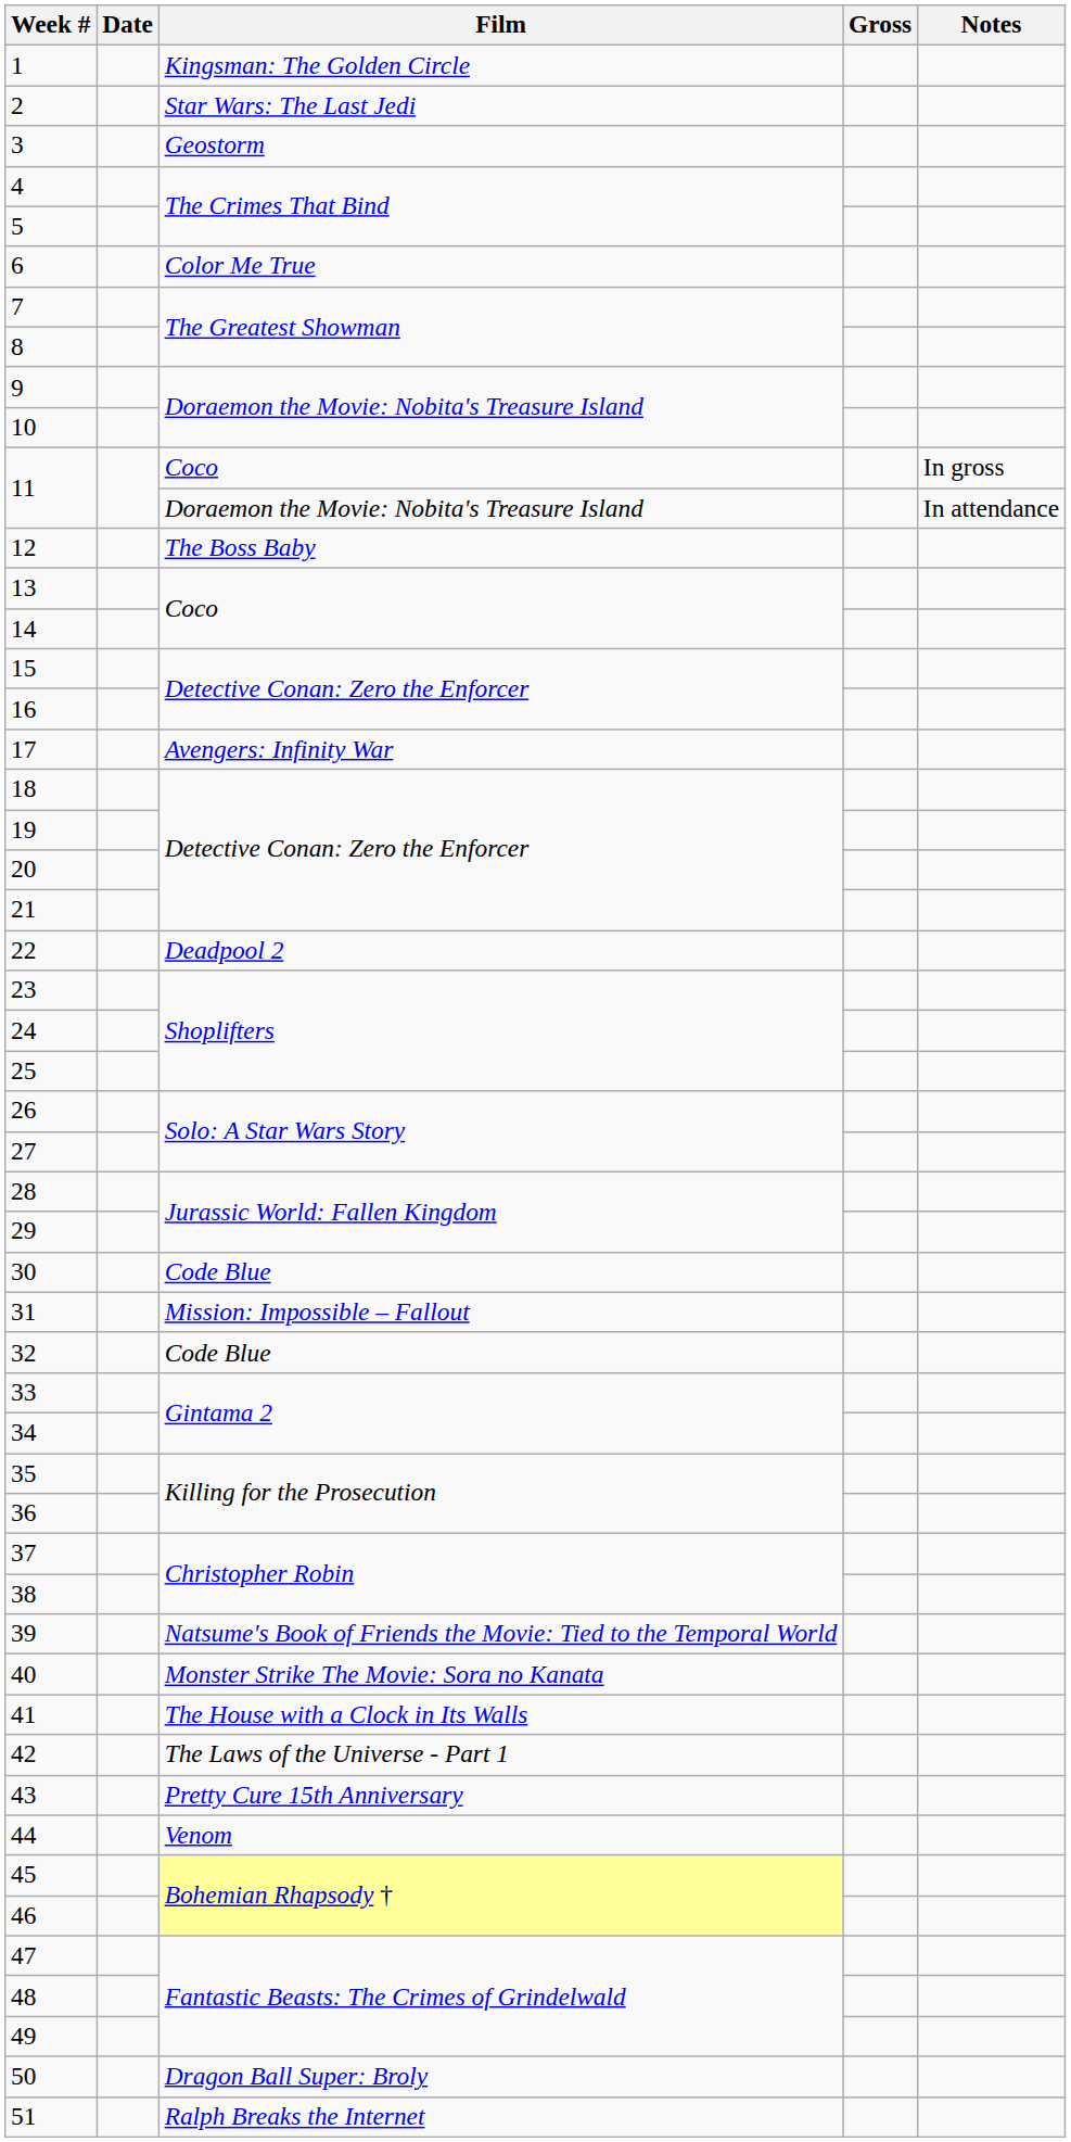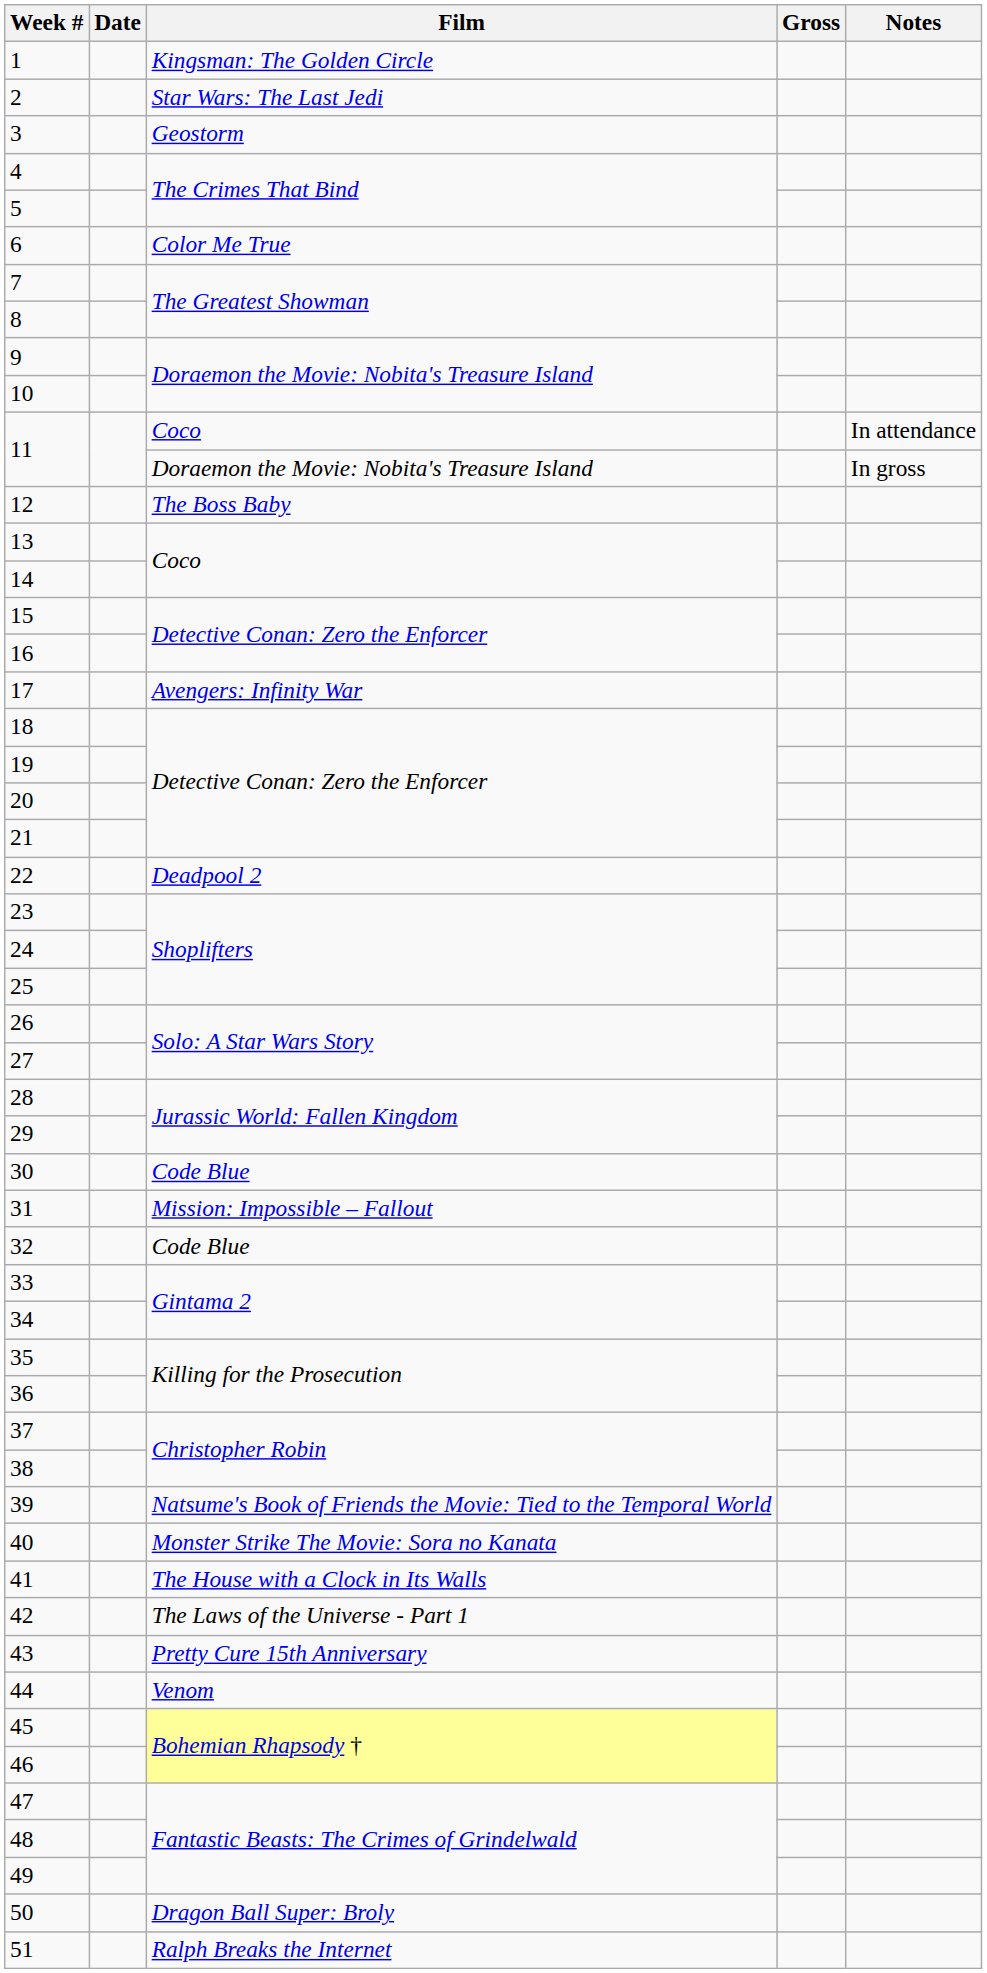11 / Coco | Notes: In gross -> In attendance
11 / Doraemon the Movie: Nobita's Treasure Island | Notes: In attendance -> In gross
